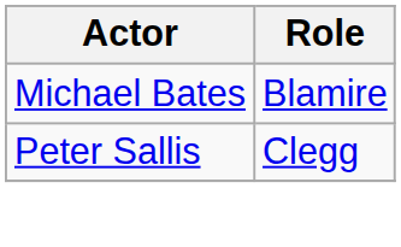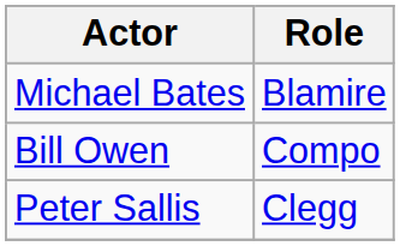+ row: Bill Owen | Compo
